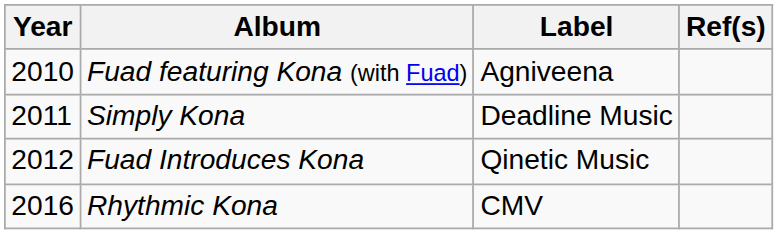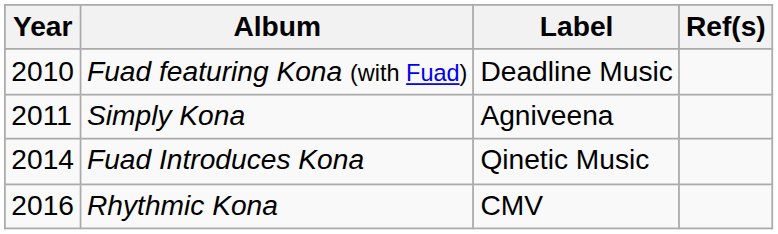Fuad featuring Kona (with Fuad) | Label: Agniveena -> Deadline Music
Simply Kona | Label: Deadline Music -> Agniveena
Fuad Introduces Kona | Year: 2012 -> 2014
